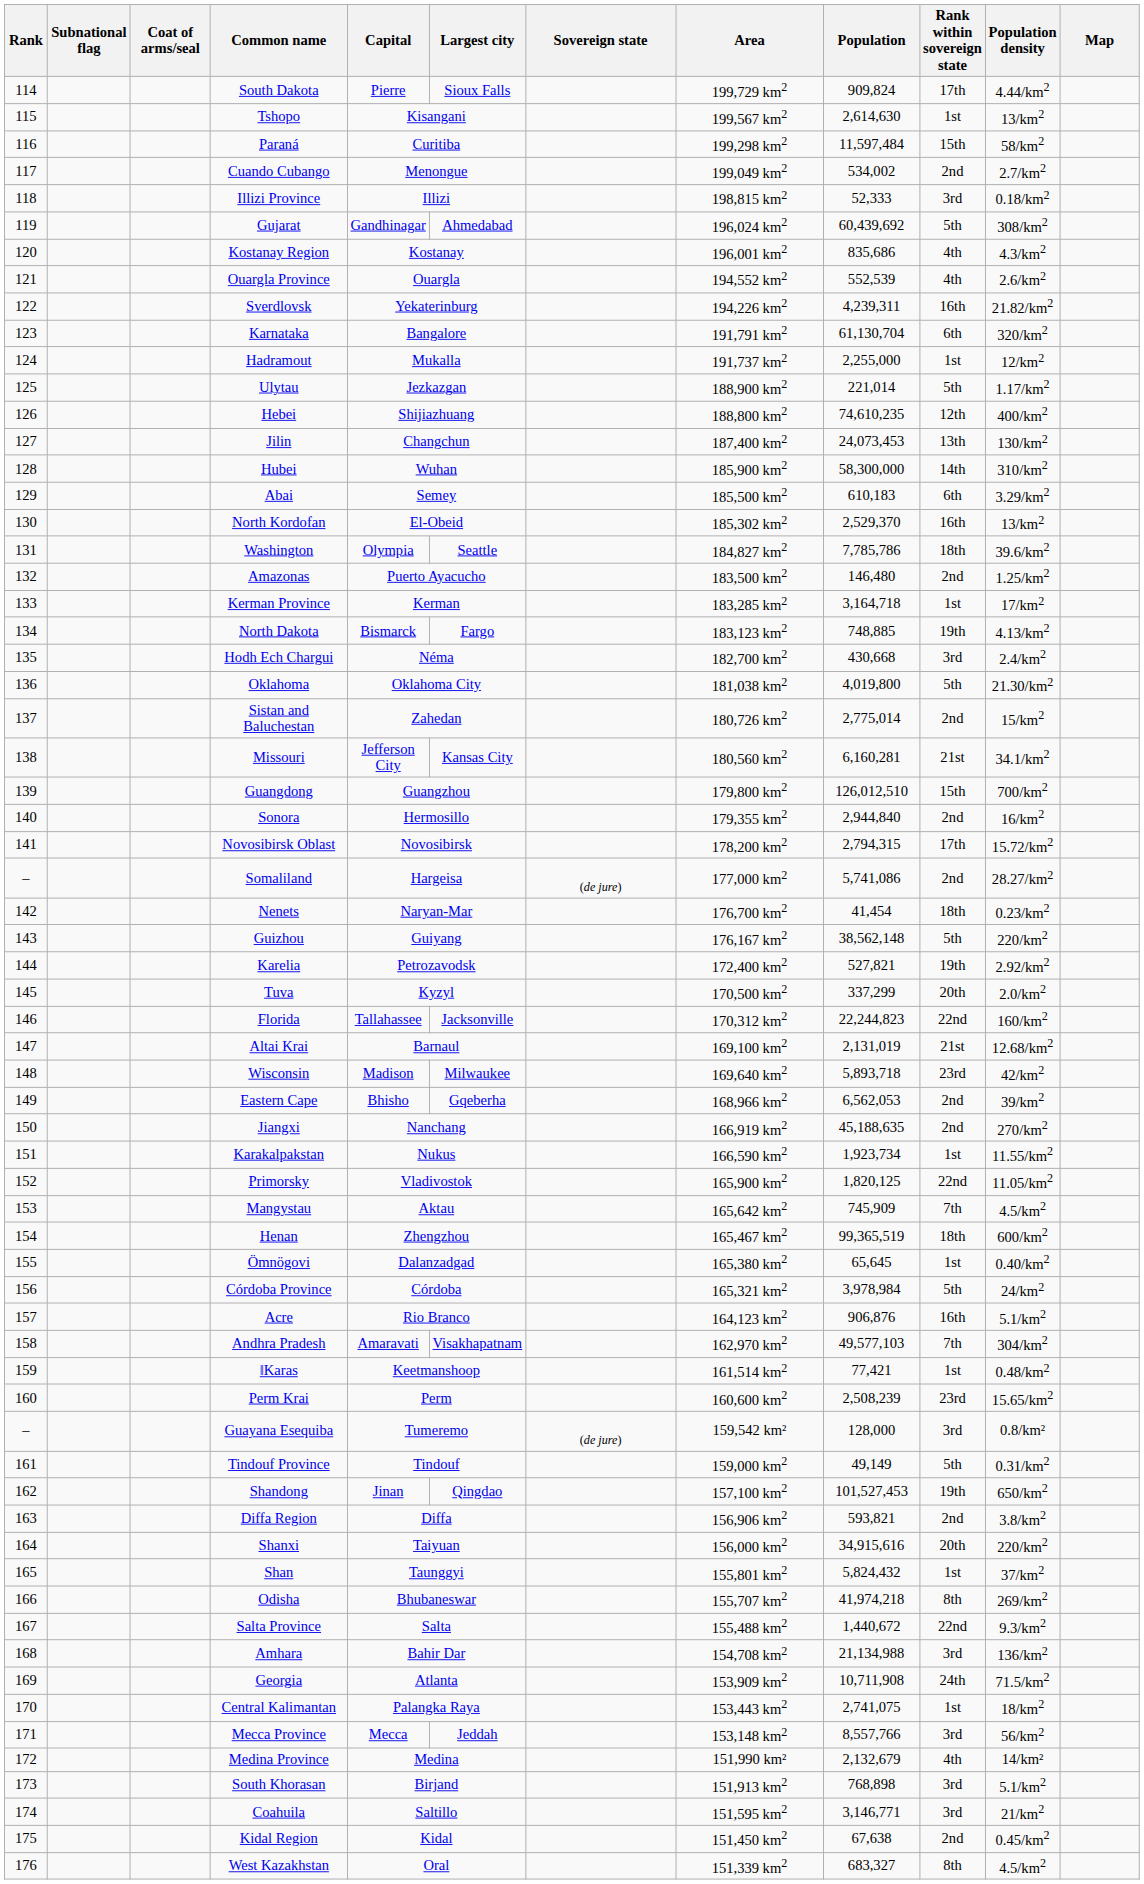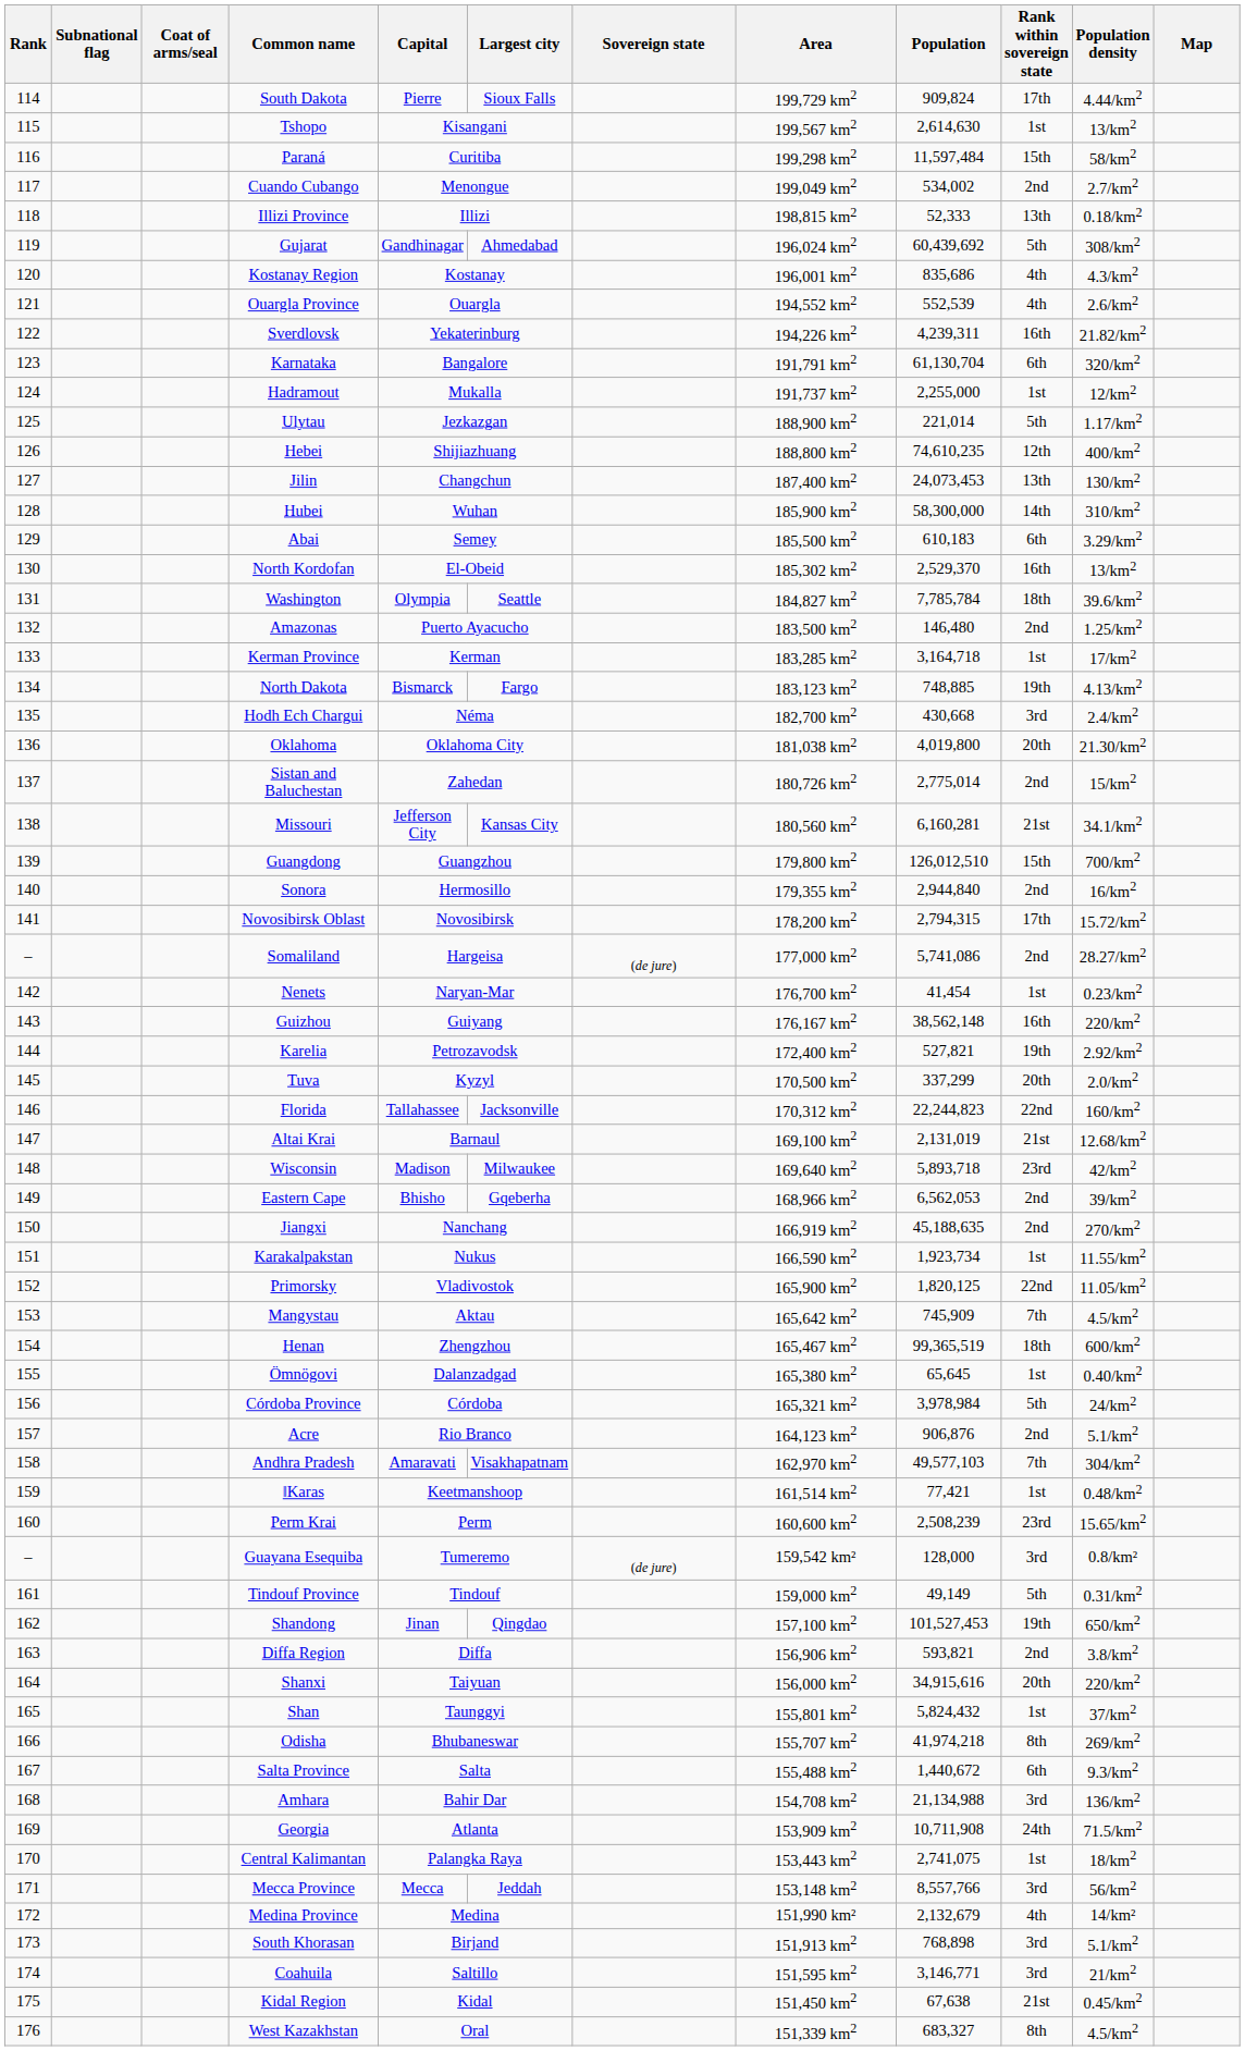Illizi Province | Rank within sovereign state: 3rd -> 13th
Washington | Population: 7,785,786 -> 7,785,784
Oklahoma | Rank within sovereign state: 5th -> 20th
Nenets | Rank within sovereign state: 18th -> 1st
Guizhou | Rank within sovereign state: 5th -> 16th
Acre | Rank within sovereign state: 16th -> 2nd
Salta Province | Rank within sovereign state: 22nd -> 6th
Kidal Region | Rank within sovereign state: 2nd -> 21st
